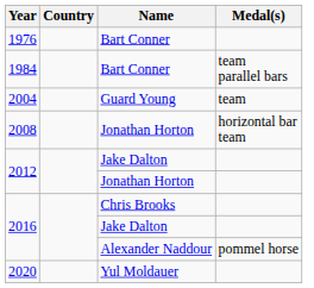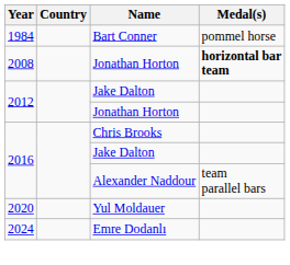- row: 1976 | Bart Conner
1984 | Medal(s): team parallel bars -> pommel horse
- row: 2004 | Guard Young | team
2008 | Medal(s): normal -> bold
2016 / Alexander Naddour | Medal(s): pommel horse -> team parallel bars
+ row: 2024 | Emre Dodanlı
